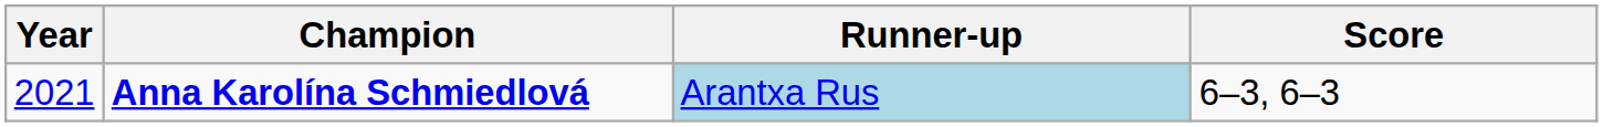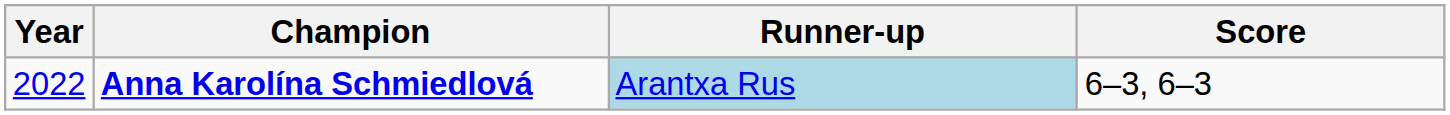Anna Karolína Schmiedlová | Year: 2021 -> 2022
